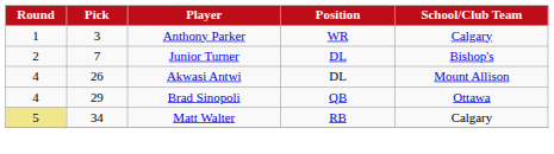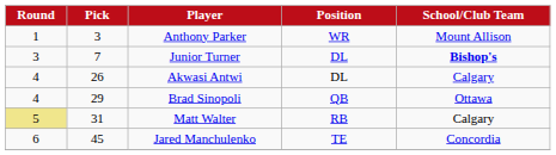Anthony Parker | School/Club Team: Calgary -> Mount Allison
Junior Turner | Round: 2 -> 3
Junior Turner | School/Club Team: normal -> bold
Akwasi Antwi | School/Club Team: Mount Allison -> Calgary
Matt Walter | Pick: 34 -> 31
+ row: 6 | 45 | Jared Manchulenko | TE | Concordia
